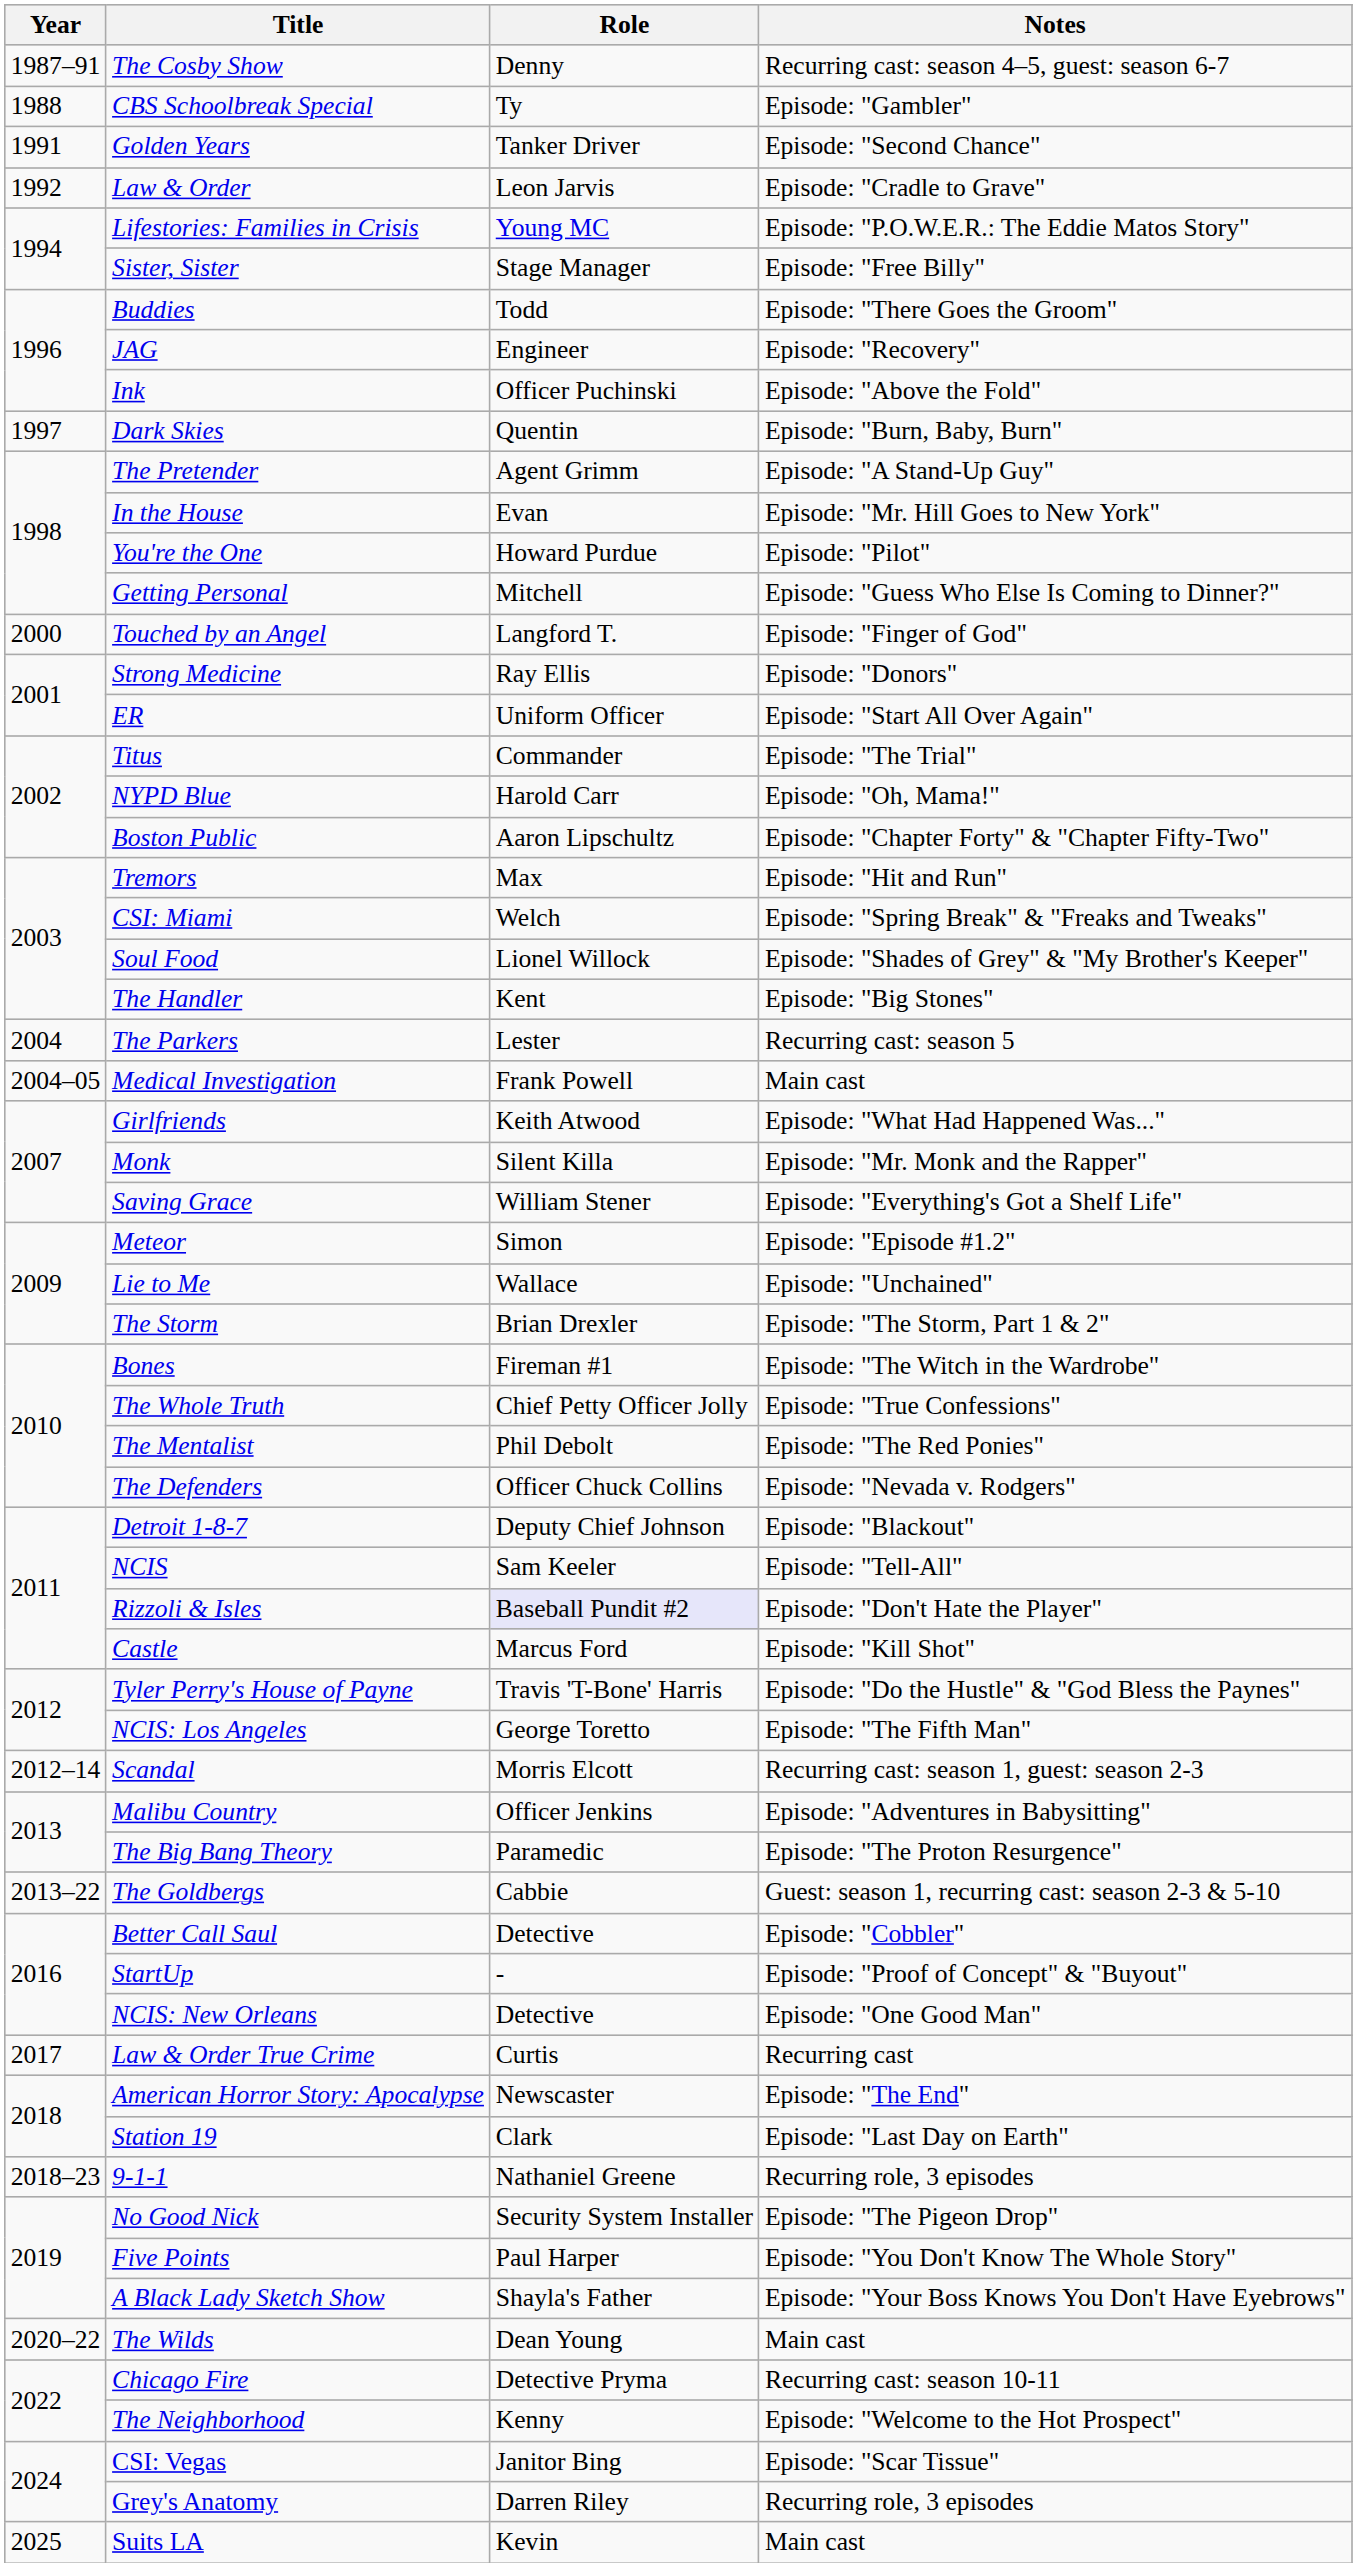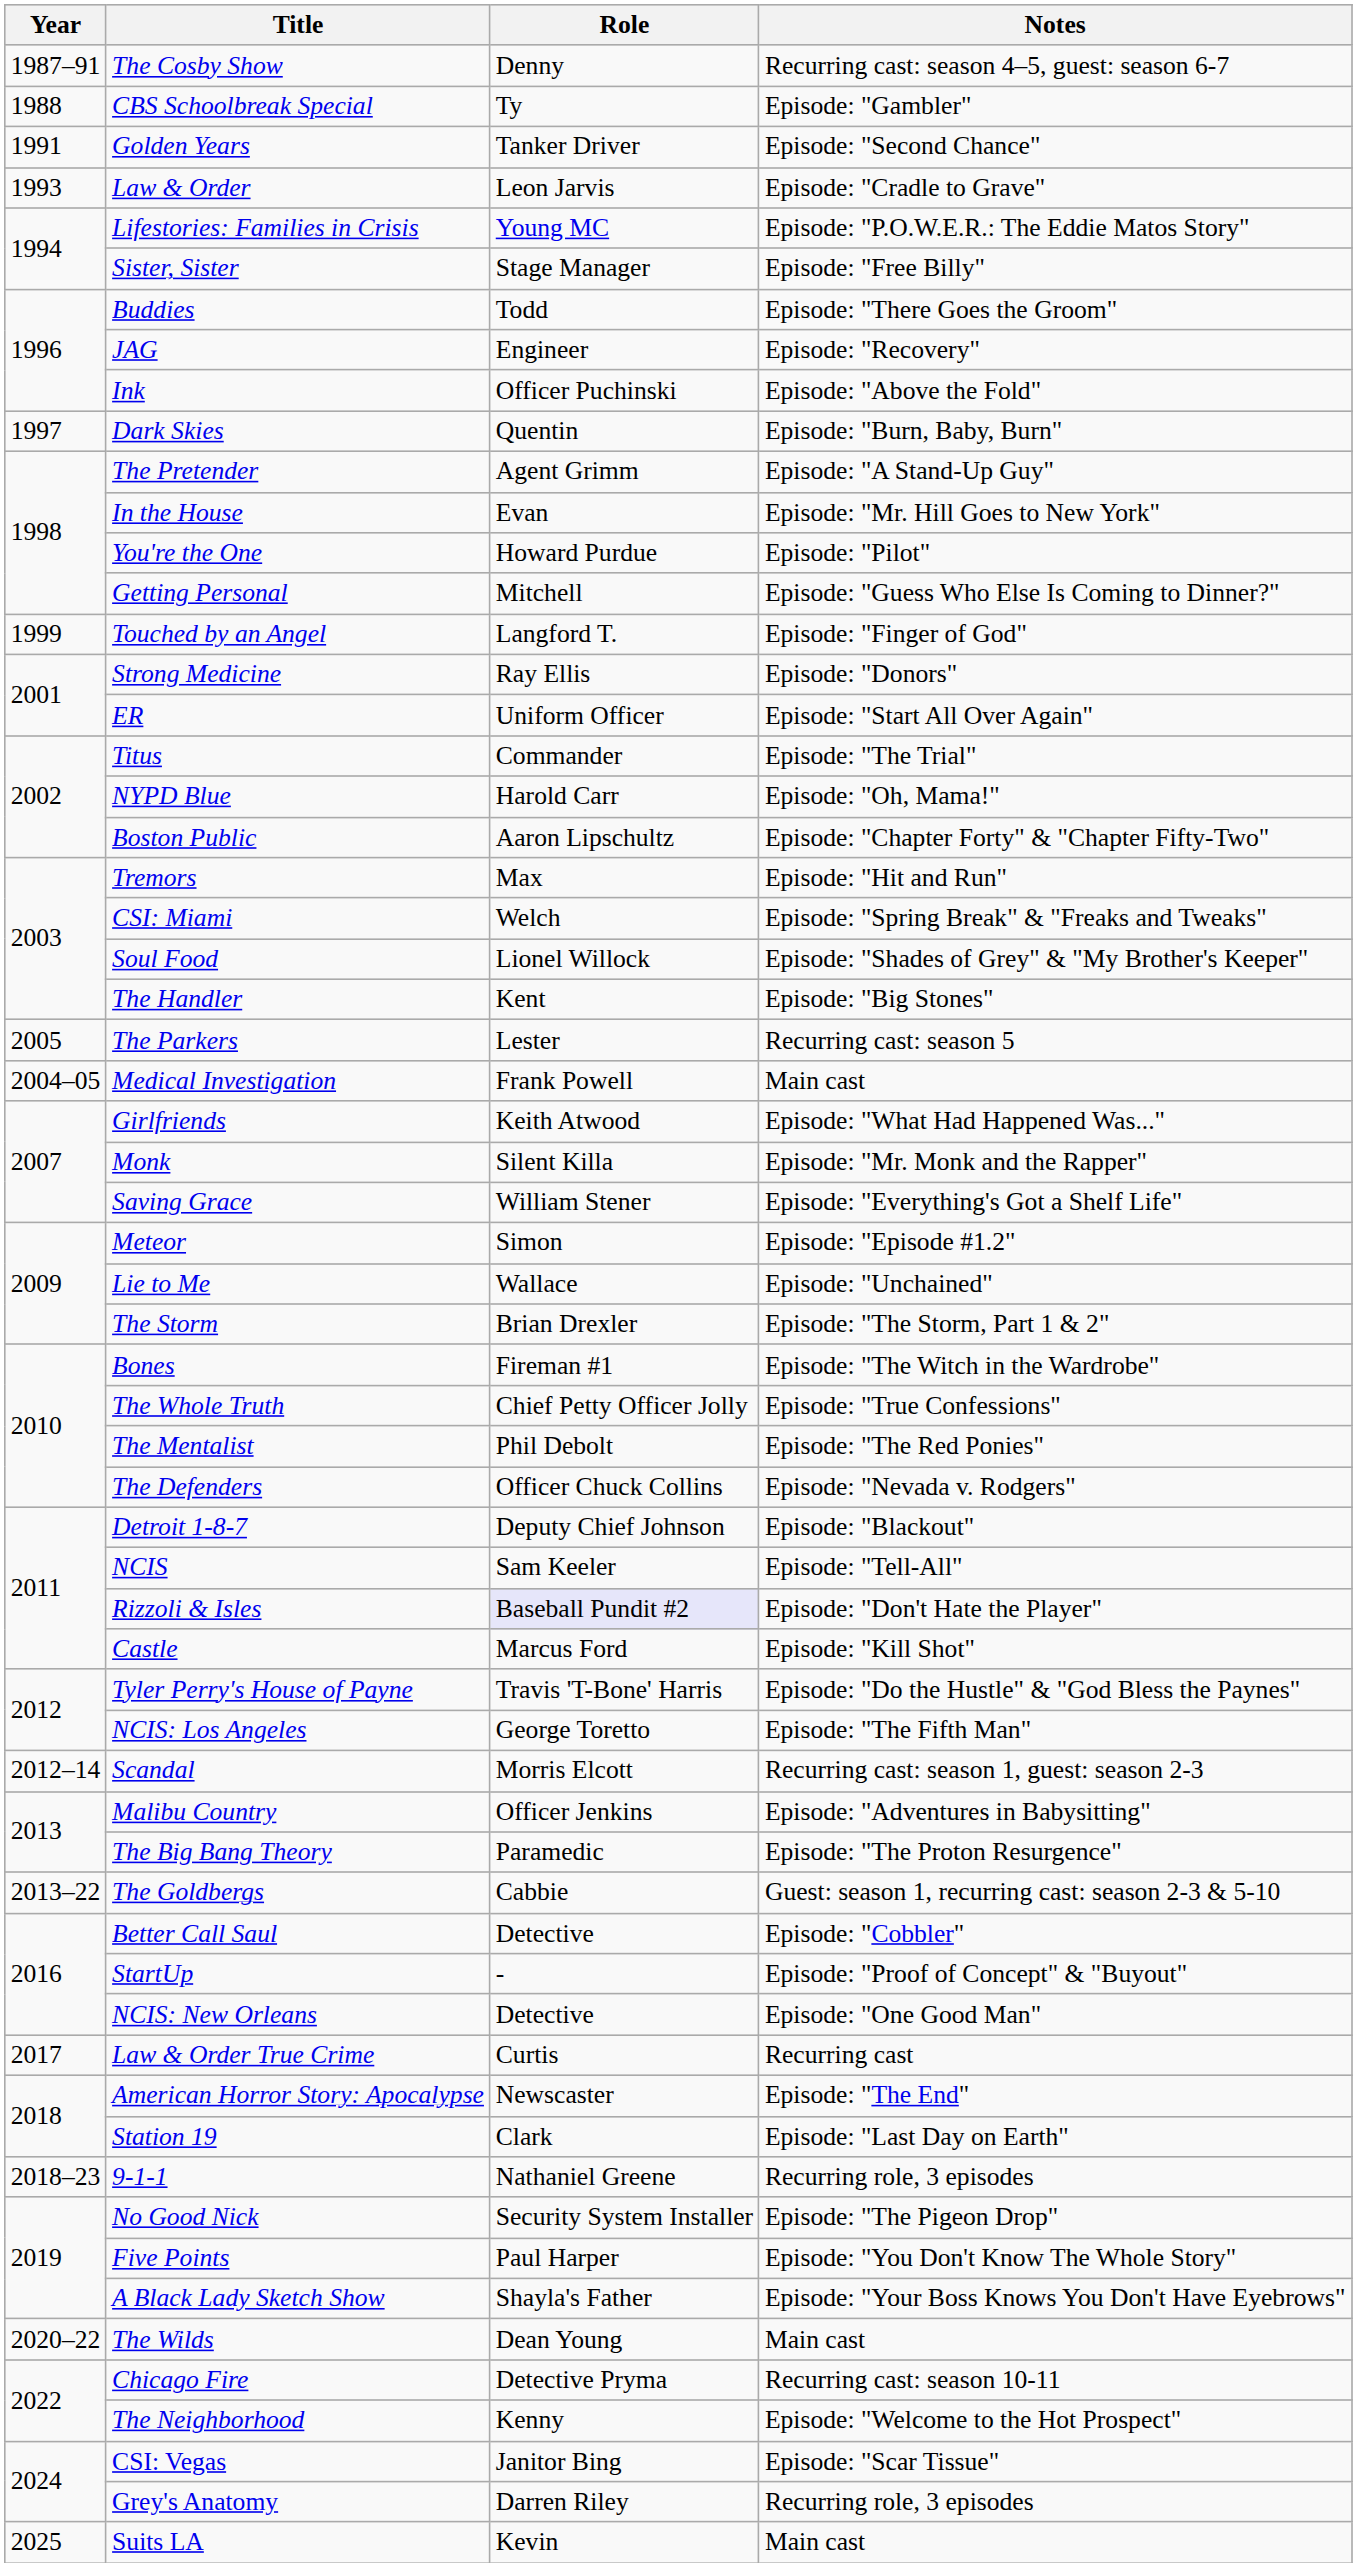Law & Order | Year: 1992 -> 1993
Touched by an Angel | Year: 2000 -> 1999
The Parkers | Year: 2004 -> 2005
